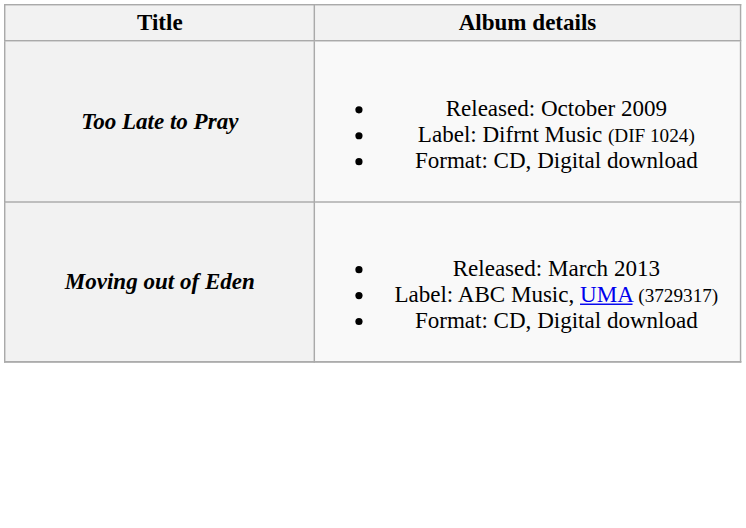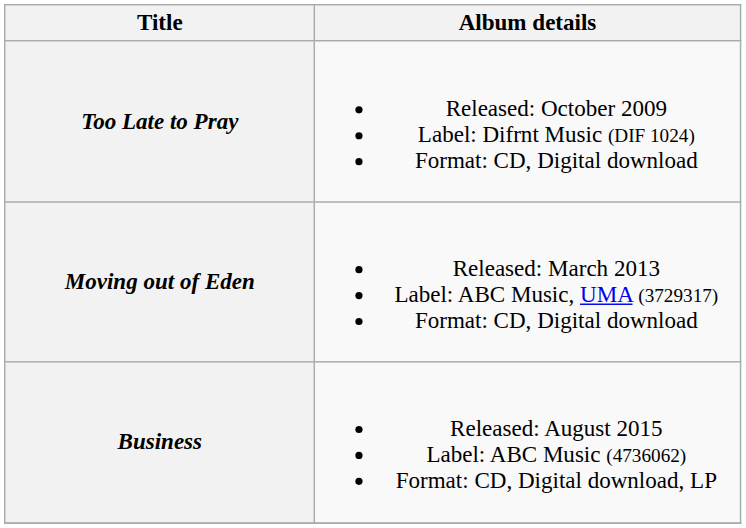+ row: Business | Released: August 2015 Label: ABC Music (4736062) Format: CD, Digital download, LP
